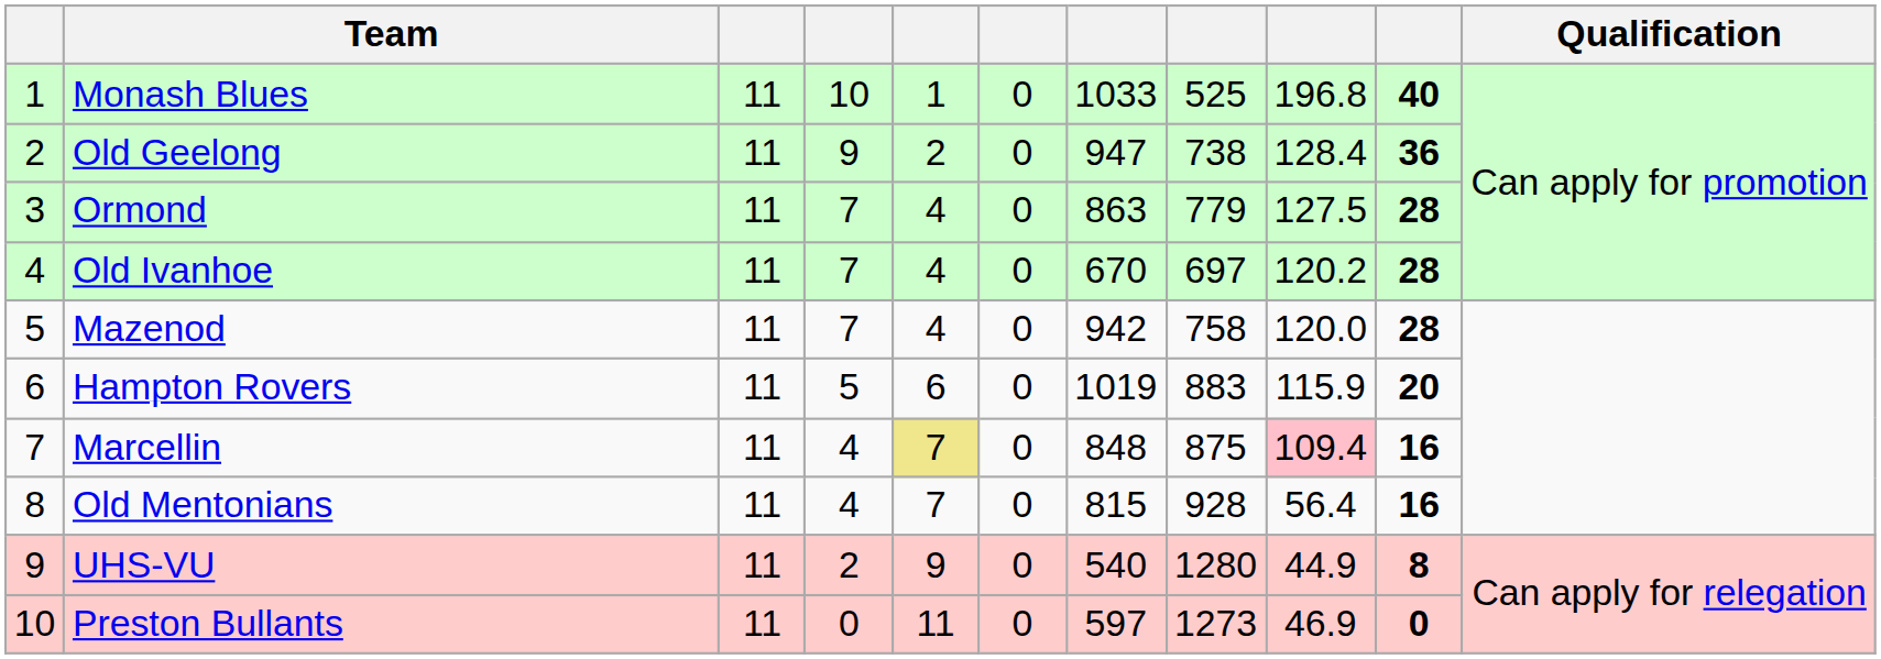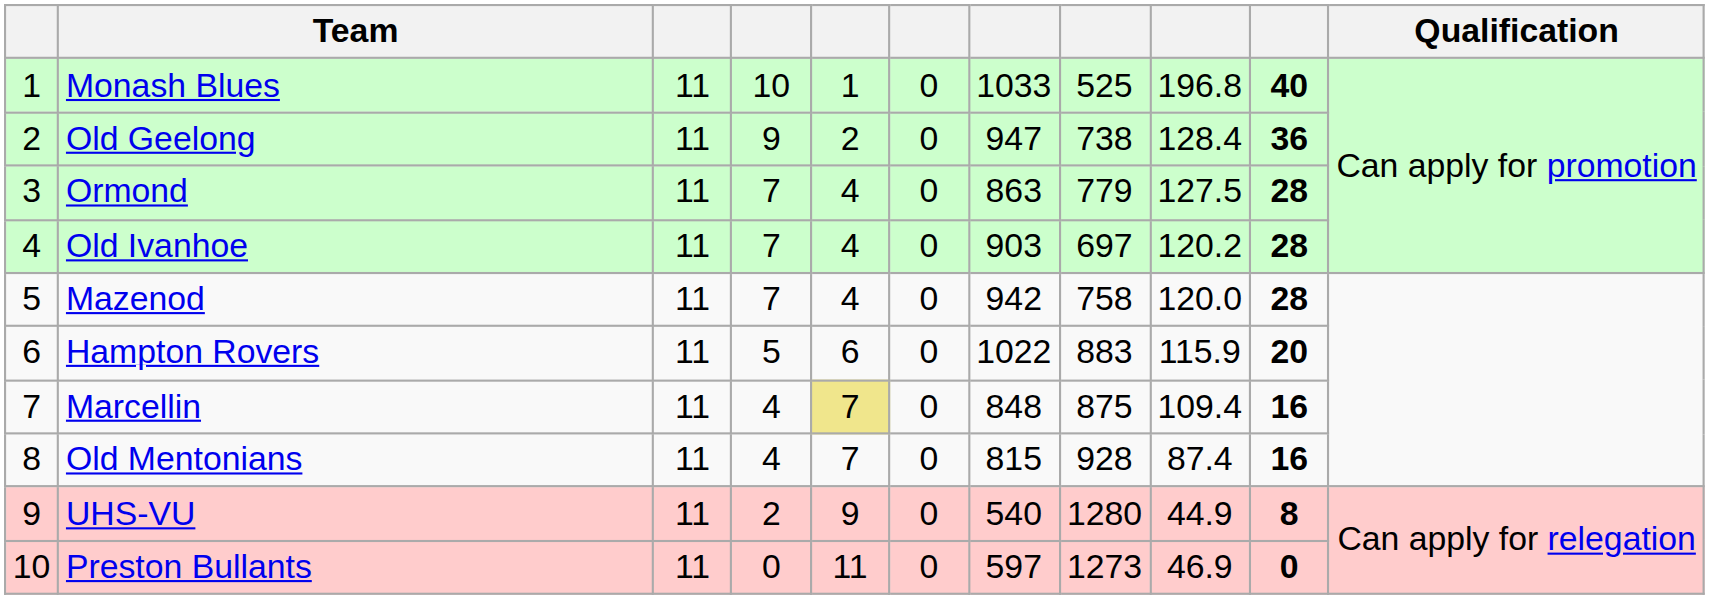Old Ivanhoe | column 7: 670 -> 903
Hampton Rovers | column 7: 1019 -> 1022
Marcellin | column 9: pink background -> no background
Old Mentonians | column 9: 56.4 -> 87.4
